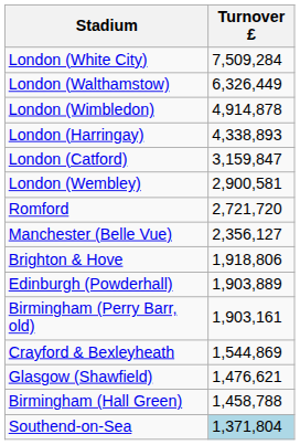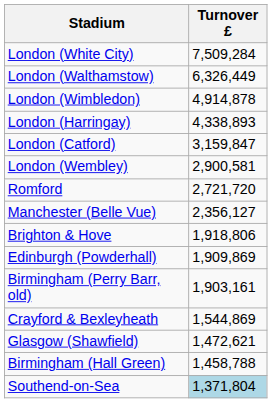Edinburgh (Powderhall) | Turnover £: 1,903,889 -> 1,909,869
Glasgow (Shawfield) | Turnover £: 1,476,621 -> 1,472,621
